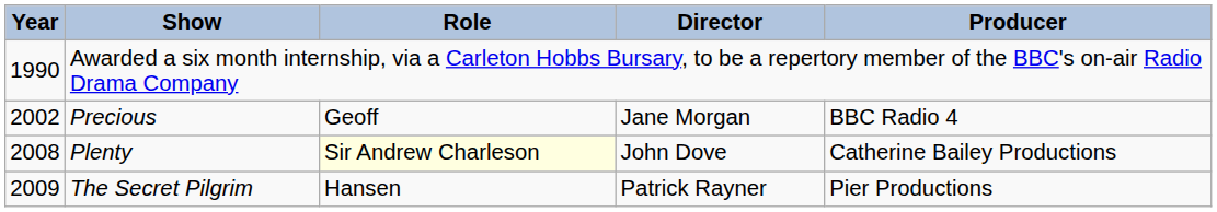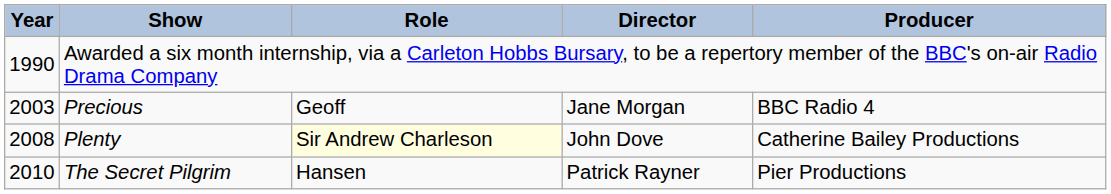Precious | Year: 2002 -> 2003
The Secret Pilgrim | Year: 2009 -> 2010
